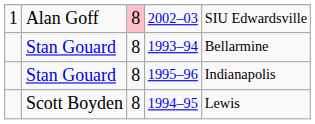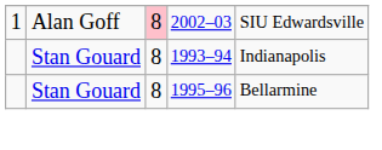1993–94 | column 5: Bellarmine -> Indianapolis
1995–96 | column 5: Indianapolis -> Bellarmine
- row: Scott Boyden | 8 | 1994–95 | Lewis
